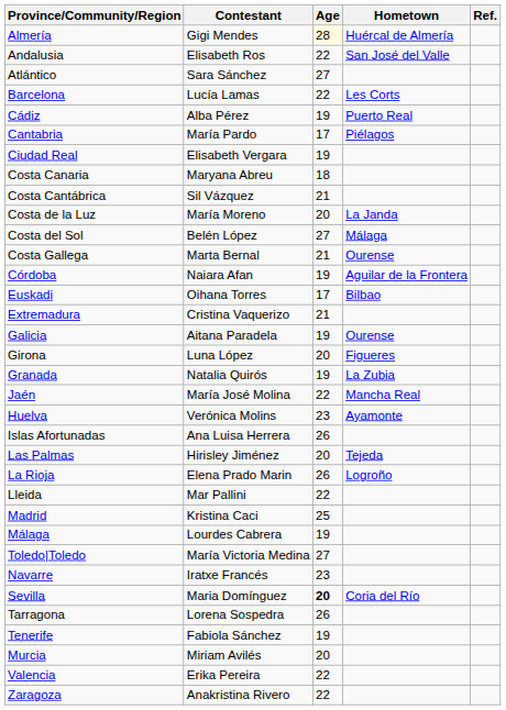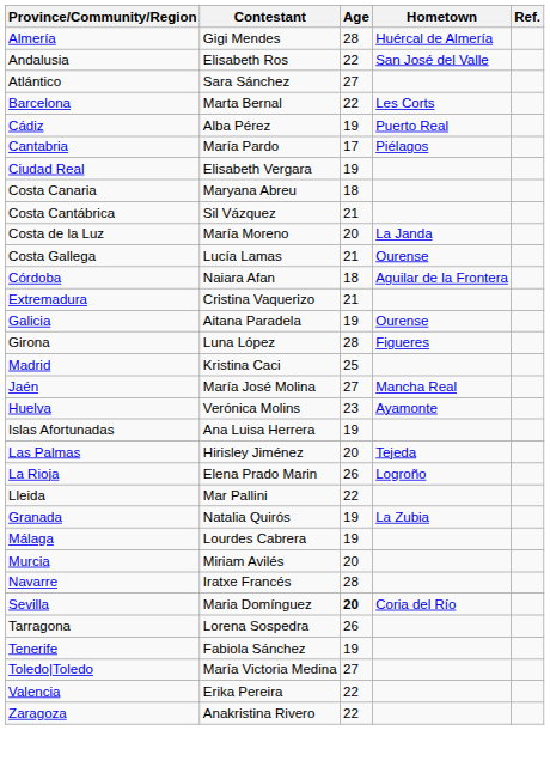Almería | Age: lightyellow background -> no background
Barcelona | Contestant: Lucía Lamas -> Marta Bernal
- row: Costa del Sol | Belén López | 27 | Málaga
Costa Gallega | Contestant: Marta Bernal -> Lucía Lamas
Córdoba | Age: 19 -> 18
- row: Euskadi | Oihana Torres | 17 | Bilbao
Girona | Age: 20 -> 28
rows swapped: Granada <-> Madrid
Jaén | Age: 22 -> 27
Islas Afortunadas | Age: 26 -> 19
rows swapped: Murcia <-> Toledo|Toledo
Navarre | Age: 23 -> 28
